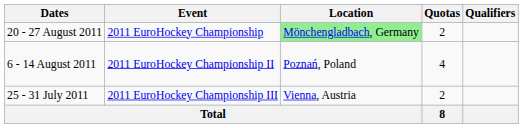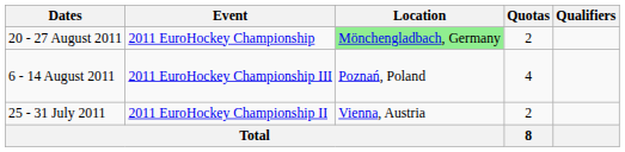6 - 14 August 2011 | Event: 2011 EuroHockey Championship II -> 2011 EuroHockey Championship III
25 - 31 July 2011 | Event: 2011 EuroHockey Championship III -> 2011 EuroHockey Championship II
